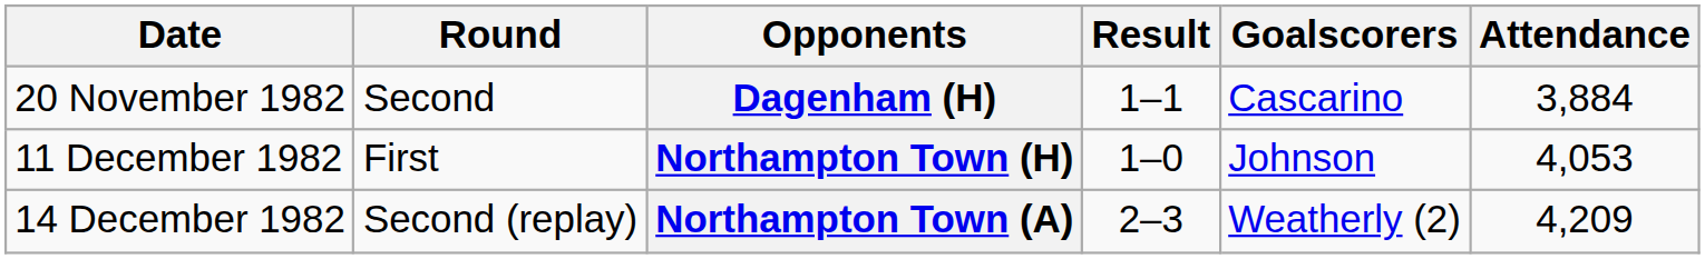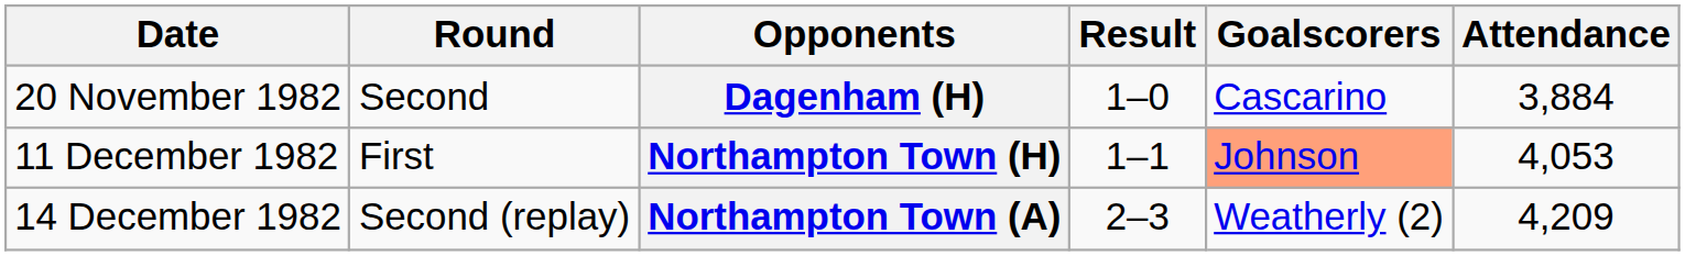Dagenham (H) | Result: 1–1 -> 1–0
Northampton Town (H) | Result: 1–0 -> 1–1
Northampton Town (H) | Goalscorers: no background -> lightsalmon background
